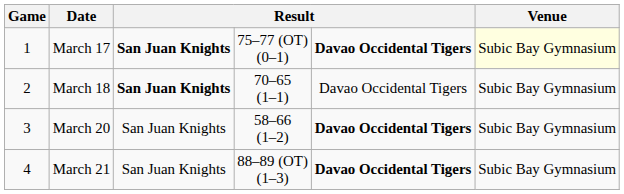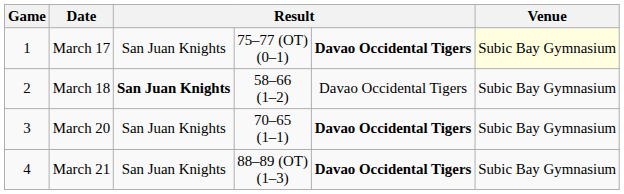March 17 | column 3: bold -> normal
March 18 | column 4: 70–65 (1–1) -> 58–66 (1–2)
March 20 | column 4: 58–66 (1–2) -> 70–65 (1–1)
